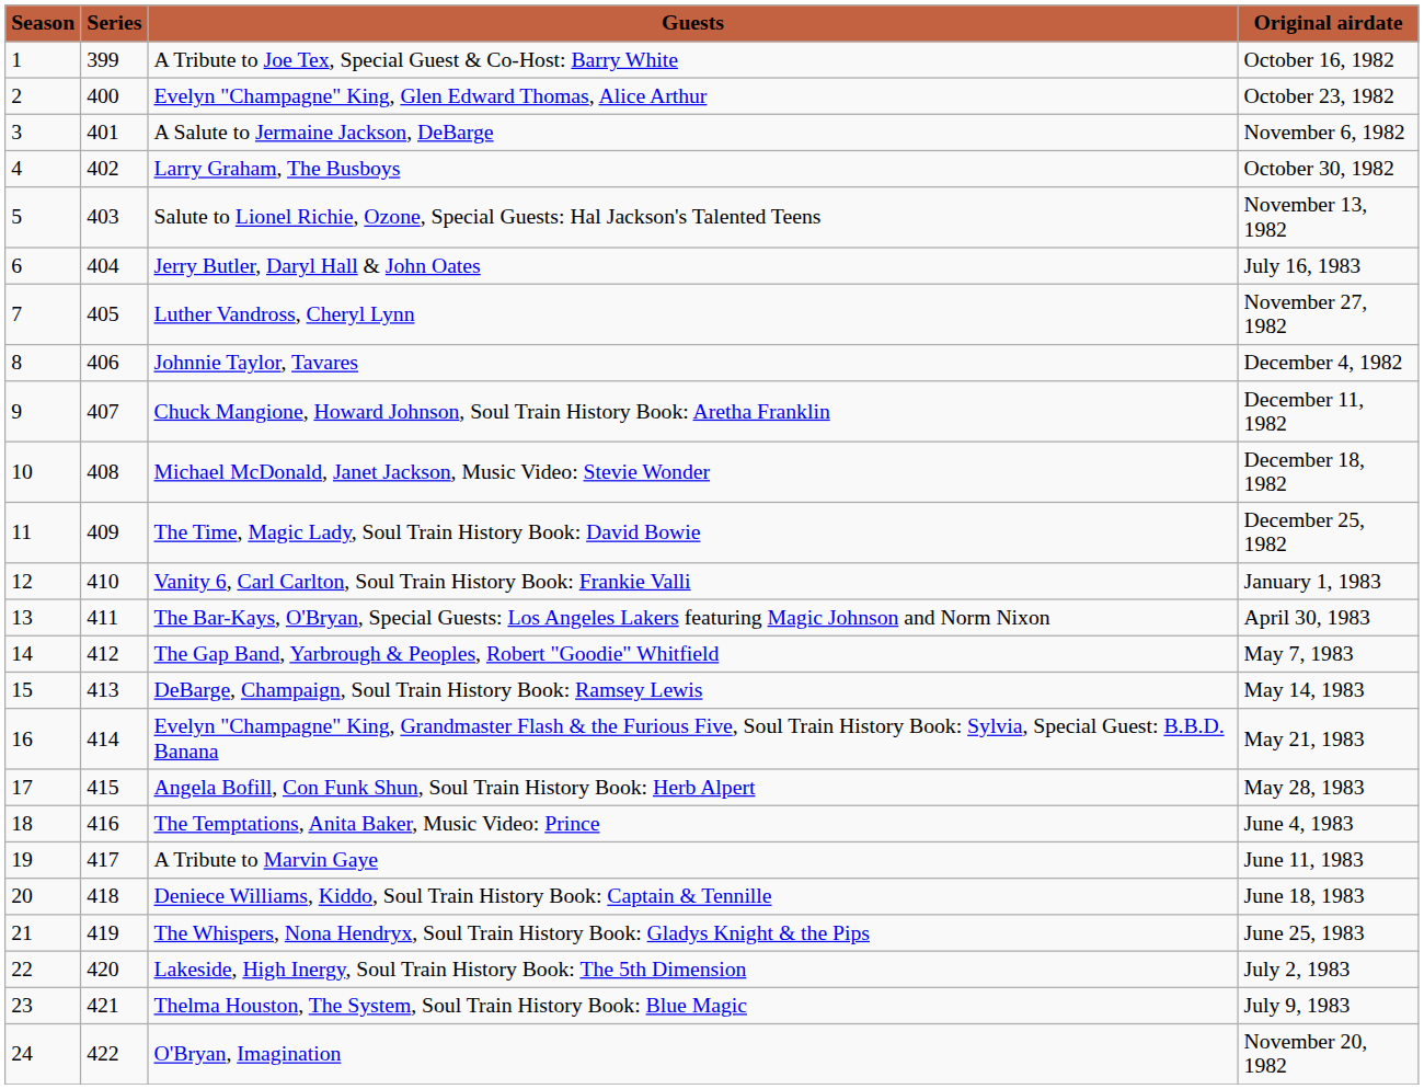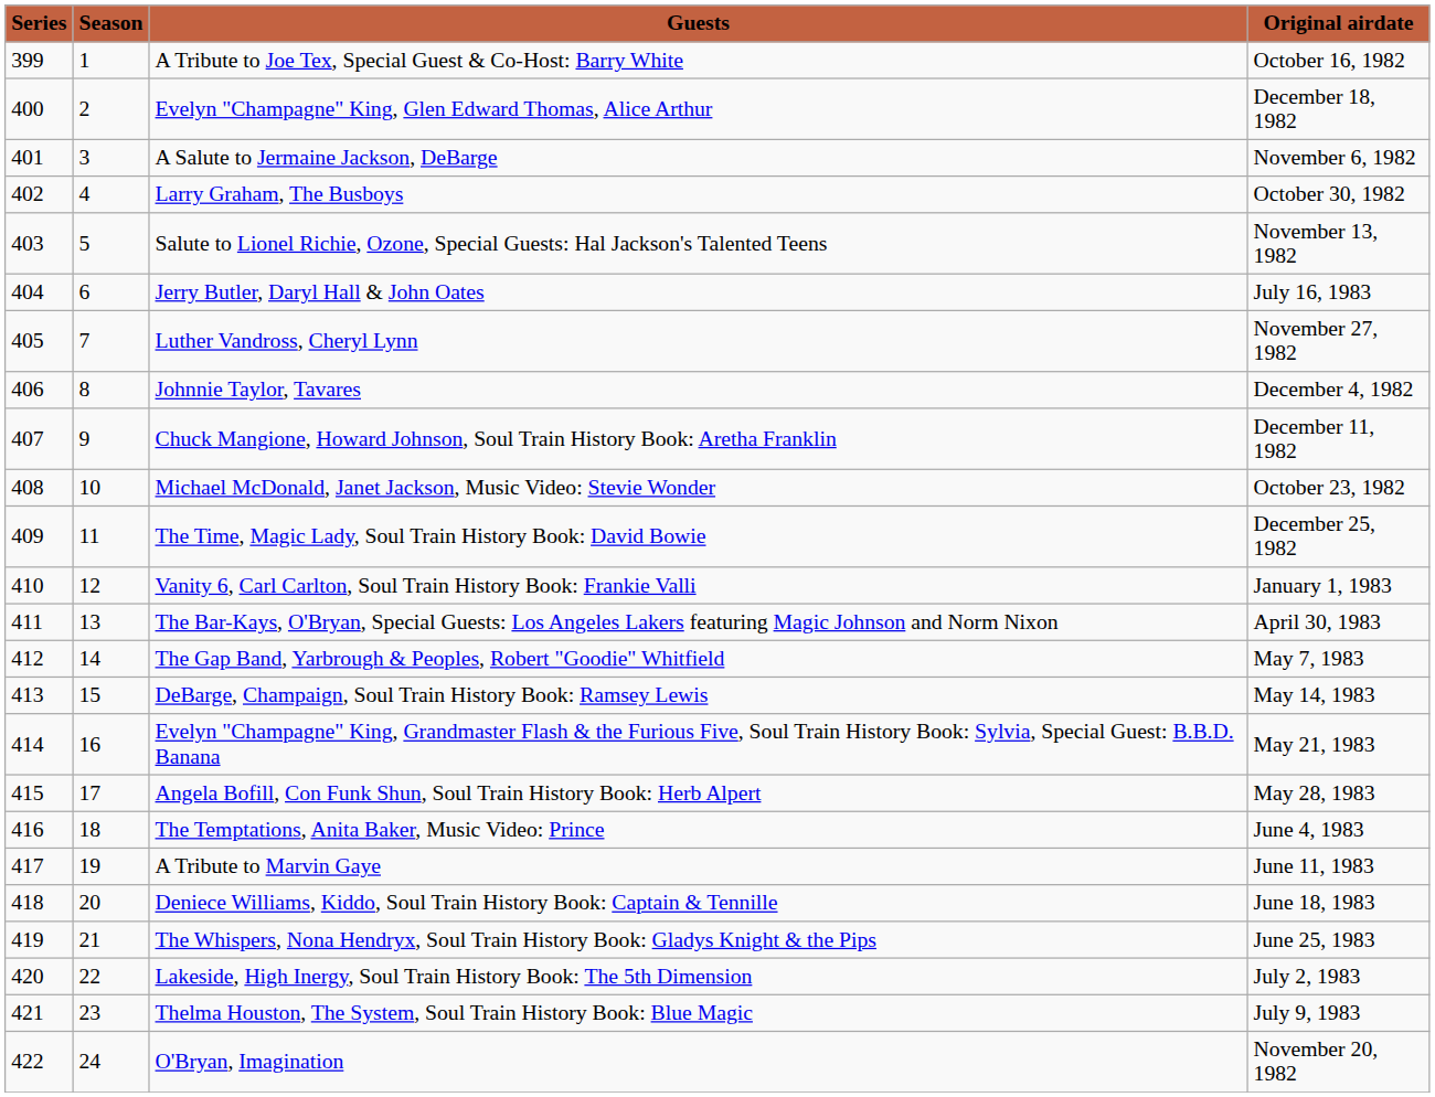columns swapped: Season <-> Series
Evelyn "Champagne" King, Glen Edward Thomas, Alice Arthur | Original airdate: October 23, 1982 -> December 18, 1982
Michael McDonald, Janet Jackson, Music Video: Stevie Wonder | Original airdate: December 18, 1982 -> October 23, 1982
